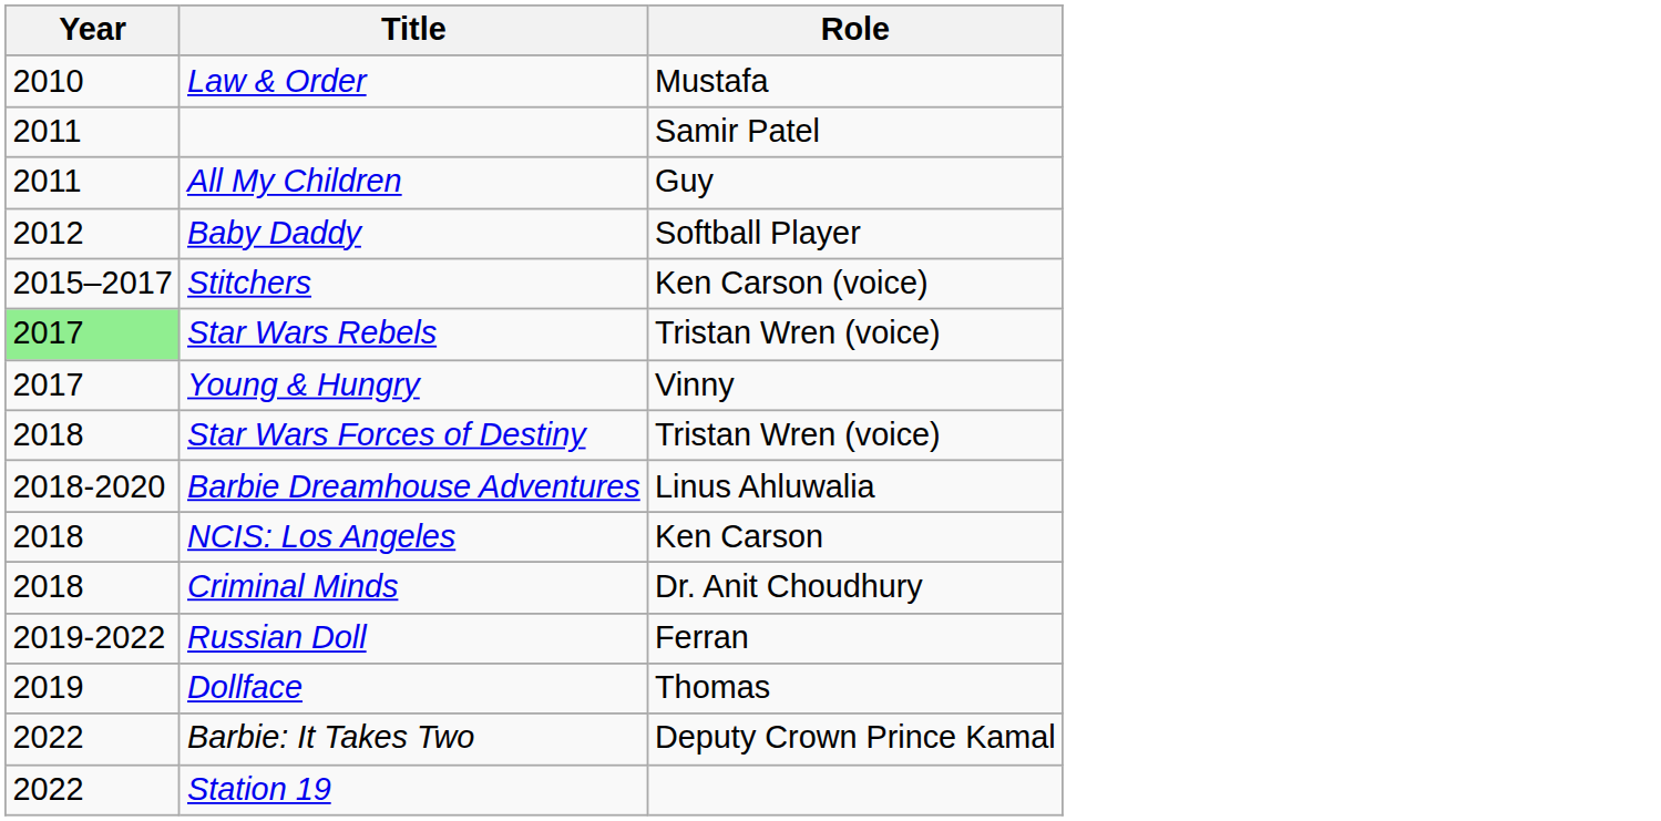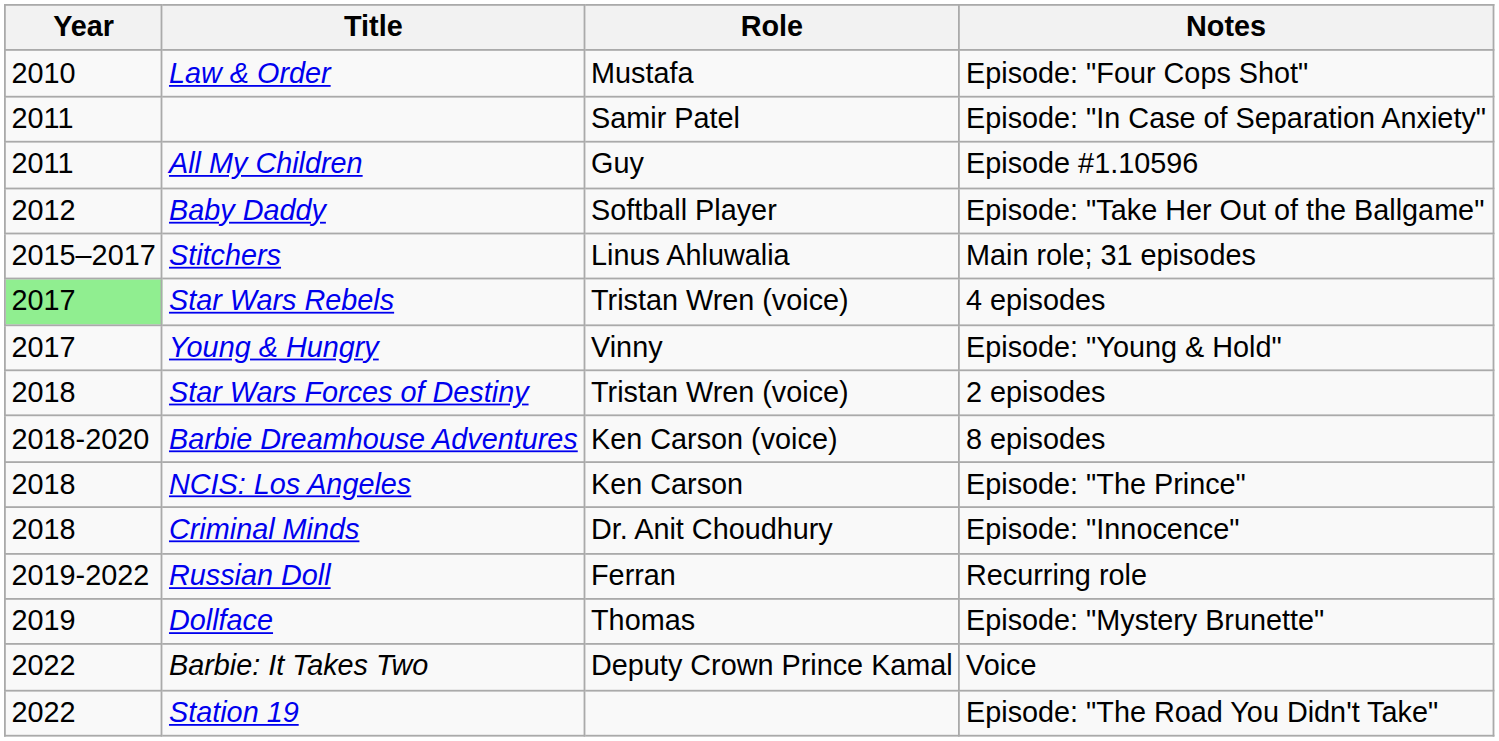+ column: Notes | Episode: "Four Cops Shot" | Episode: "In Case of Separation Anxiety" | Episode #1.10596 | Episode: "Take Her Out of the Ballgame" | Main role; 31 episodes | 4 episodes | Episode: "Young & Hold" | 2 episodes | 8 episodes | Episode: "The Prince" | Episode: "Innocence" | Recurring role | Episode: "Mystery Brunette" | Voice | Episode: "The Road You Didn't Take"
Stitchers | Role: Ken Carson (voice) -> Linus Ahluwalia
Barbie Dreamhouse Adventures | Role: Linus Ahluwalia -> Ken Carson (voice)
